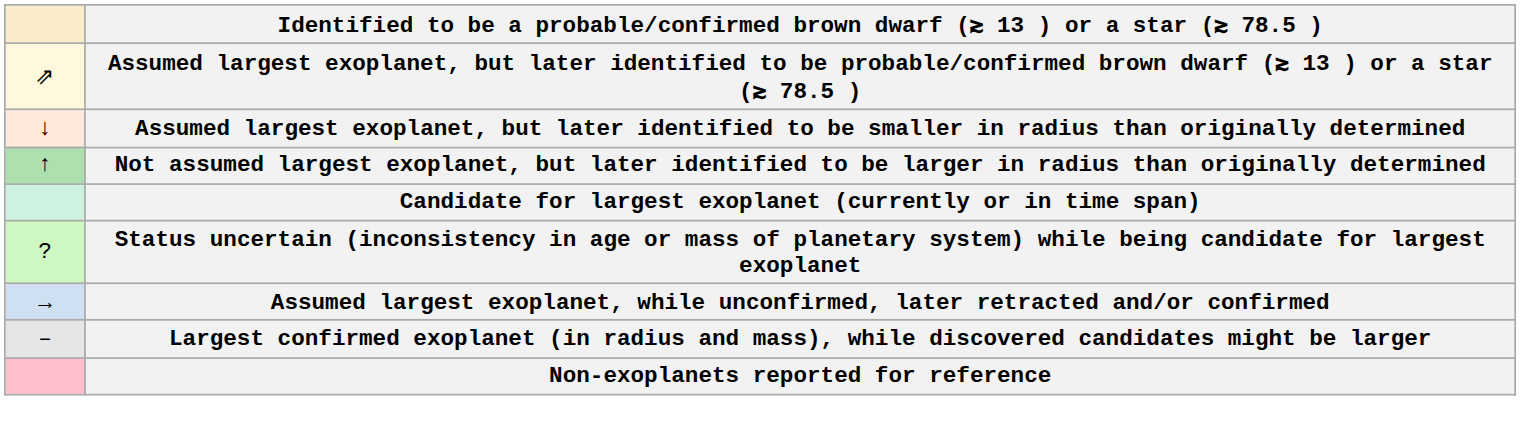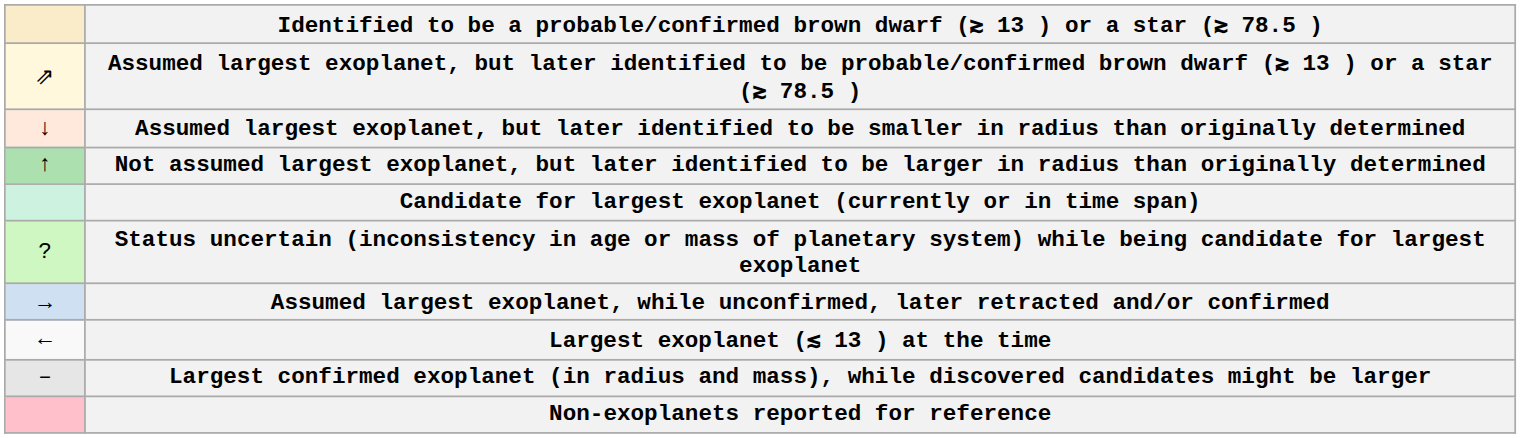+ row: ← | Largest exoplanet (≲ 13 ) at the time
